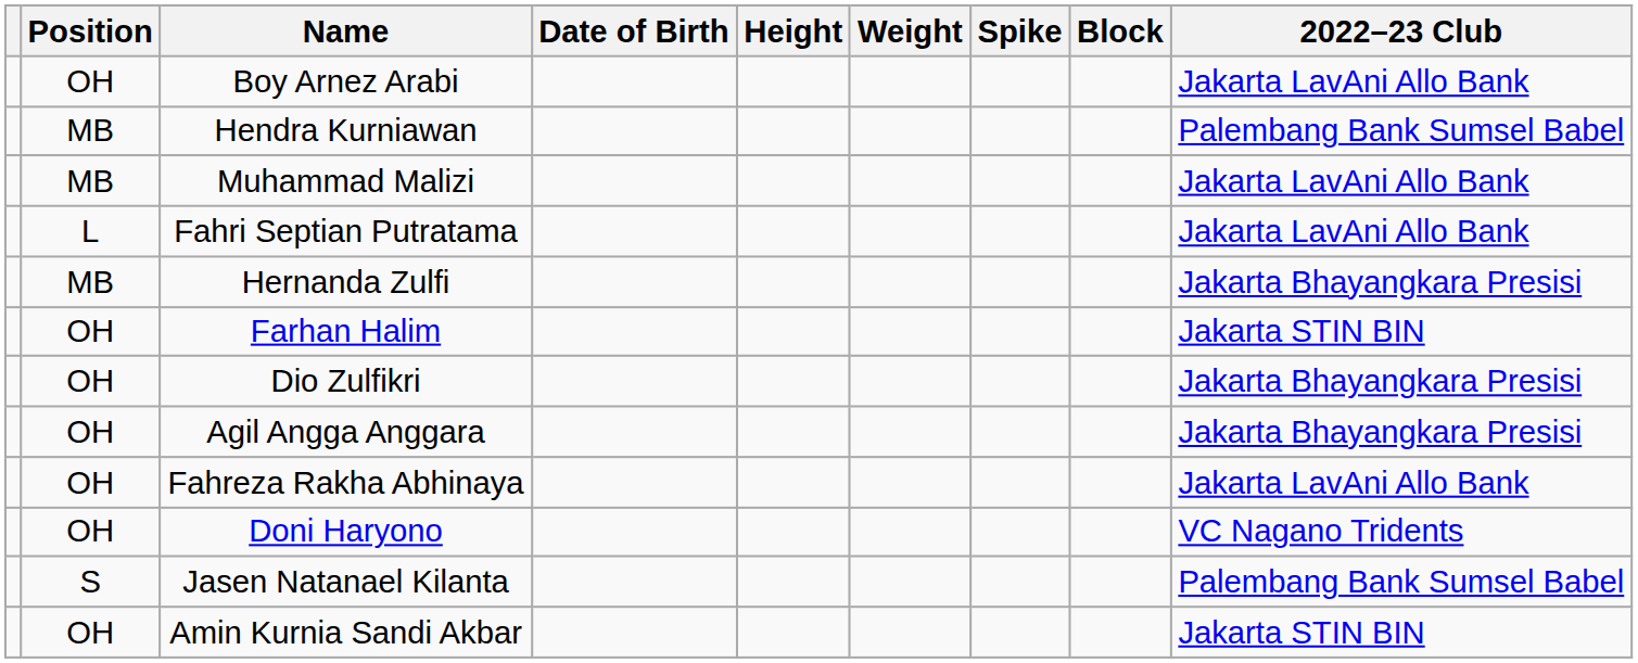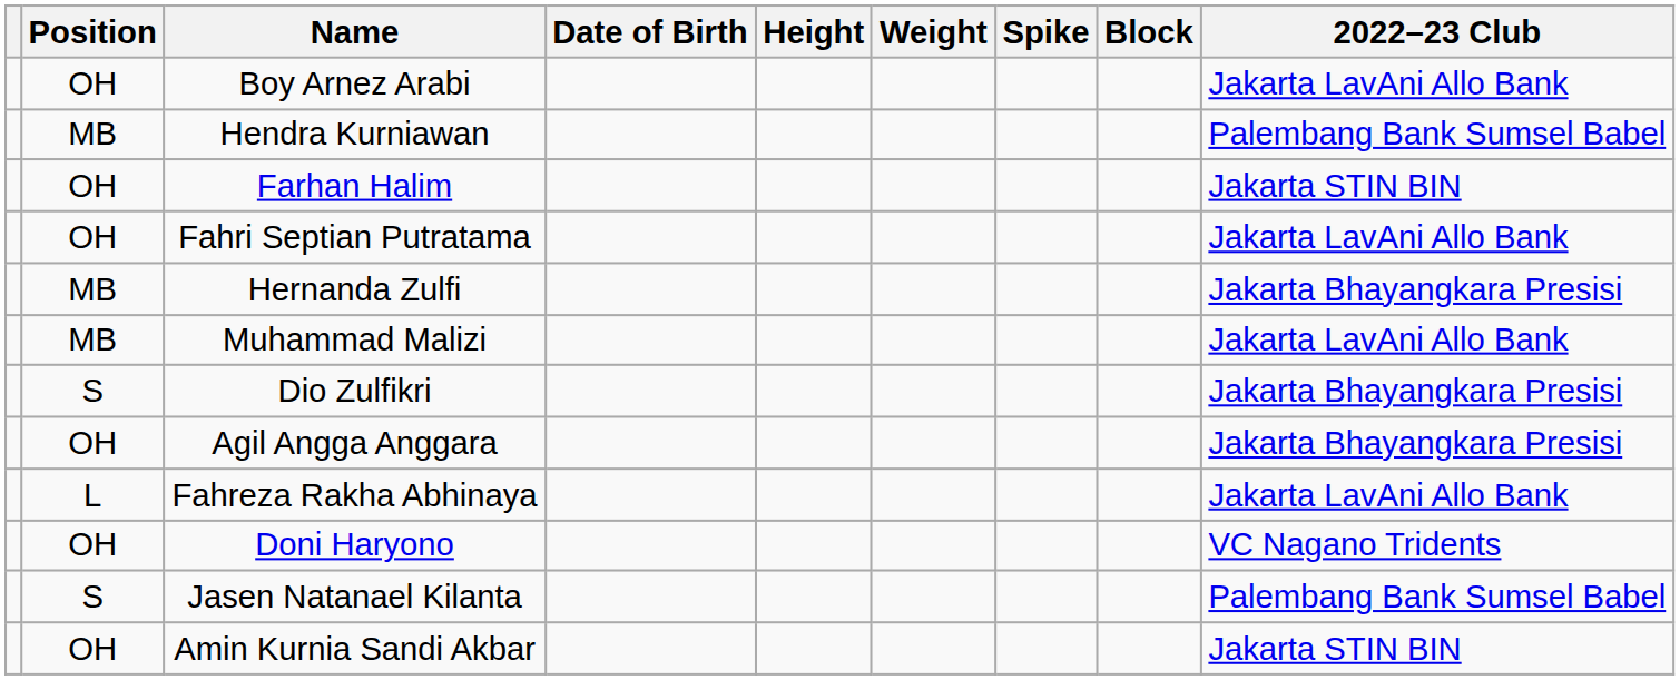rows swapped: Muhammad Malizi <-> Farhan Halim
Fahri Septian Putratama | Position: L -> OH
Dio Zulfikri | Position: OH -> S
Fahreza Rakha Abhinaya | Position: OH -> L
